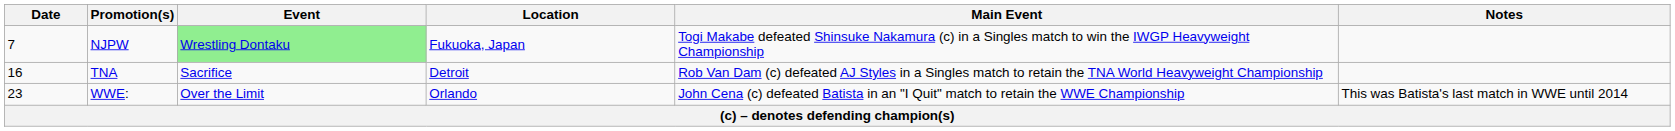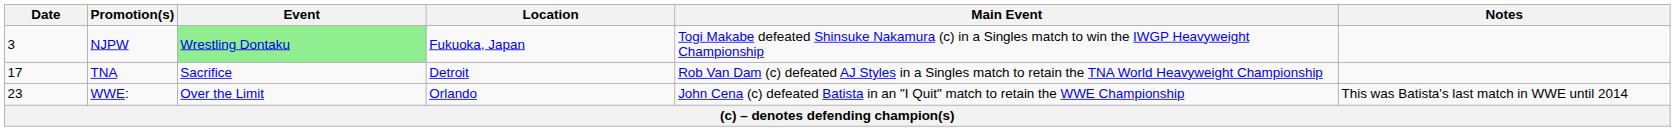NJPW | Date: 7 -> 3
TNA | Date: 16 -> 17
